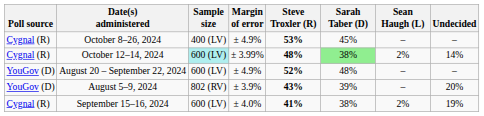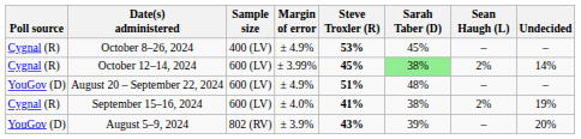October 12–14, 2024 | Sample size: paleturquoise background -> no background
October 12–14, 2024 | Steve Troxler (R): 48% -> 45%
August 20 – September 22, 2024 | Steve Troxler (R): 52% -> 51%
rows swapped: September 15–16, 2024 <-> August 5–9, 2024
